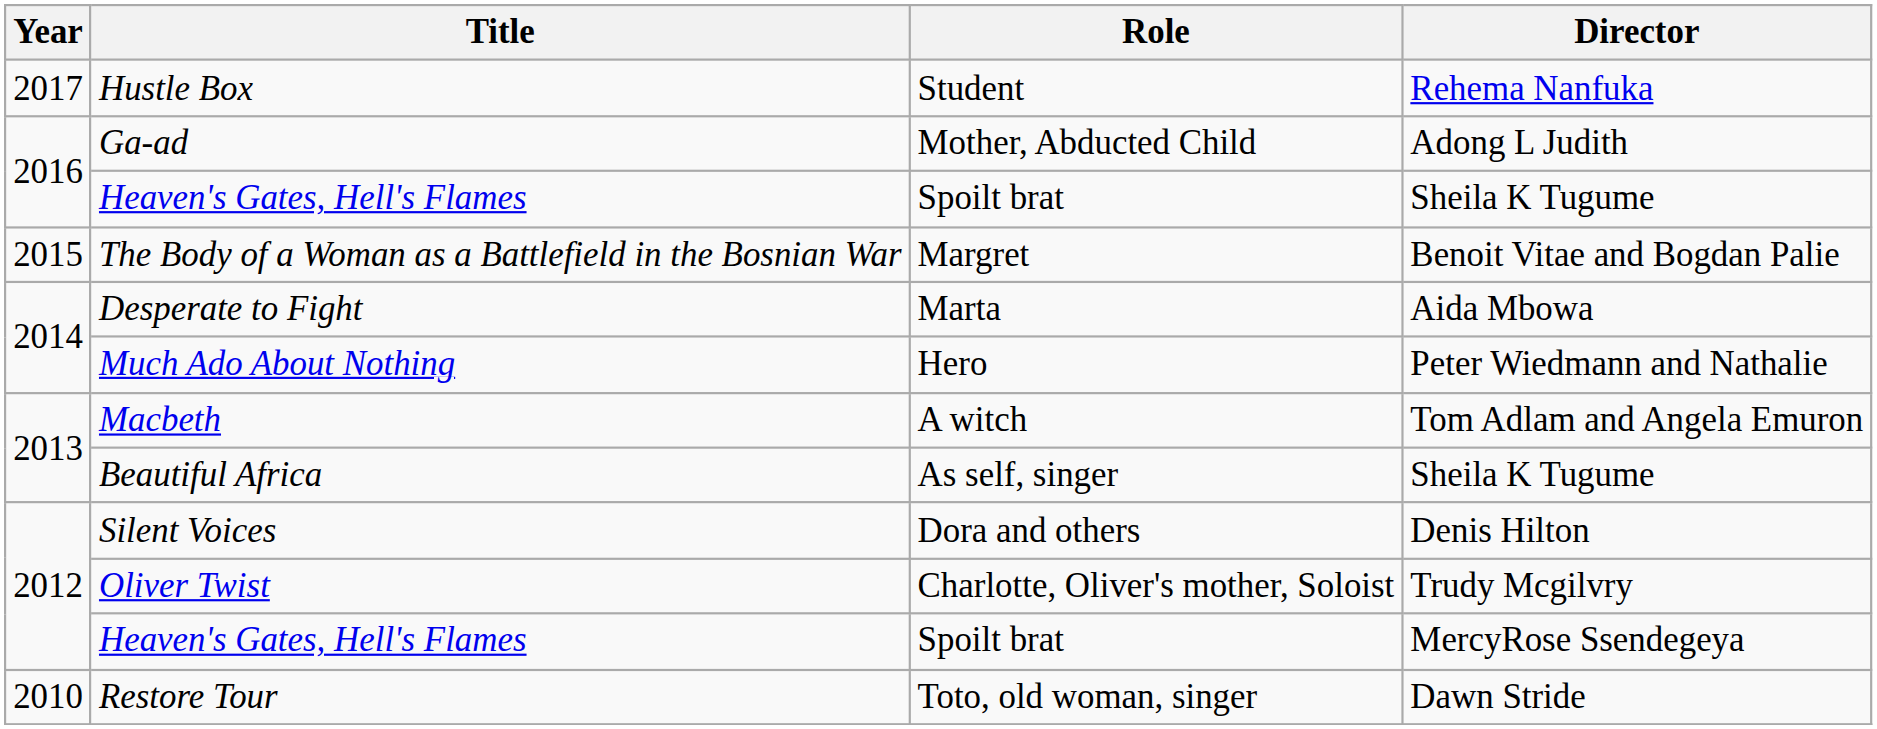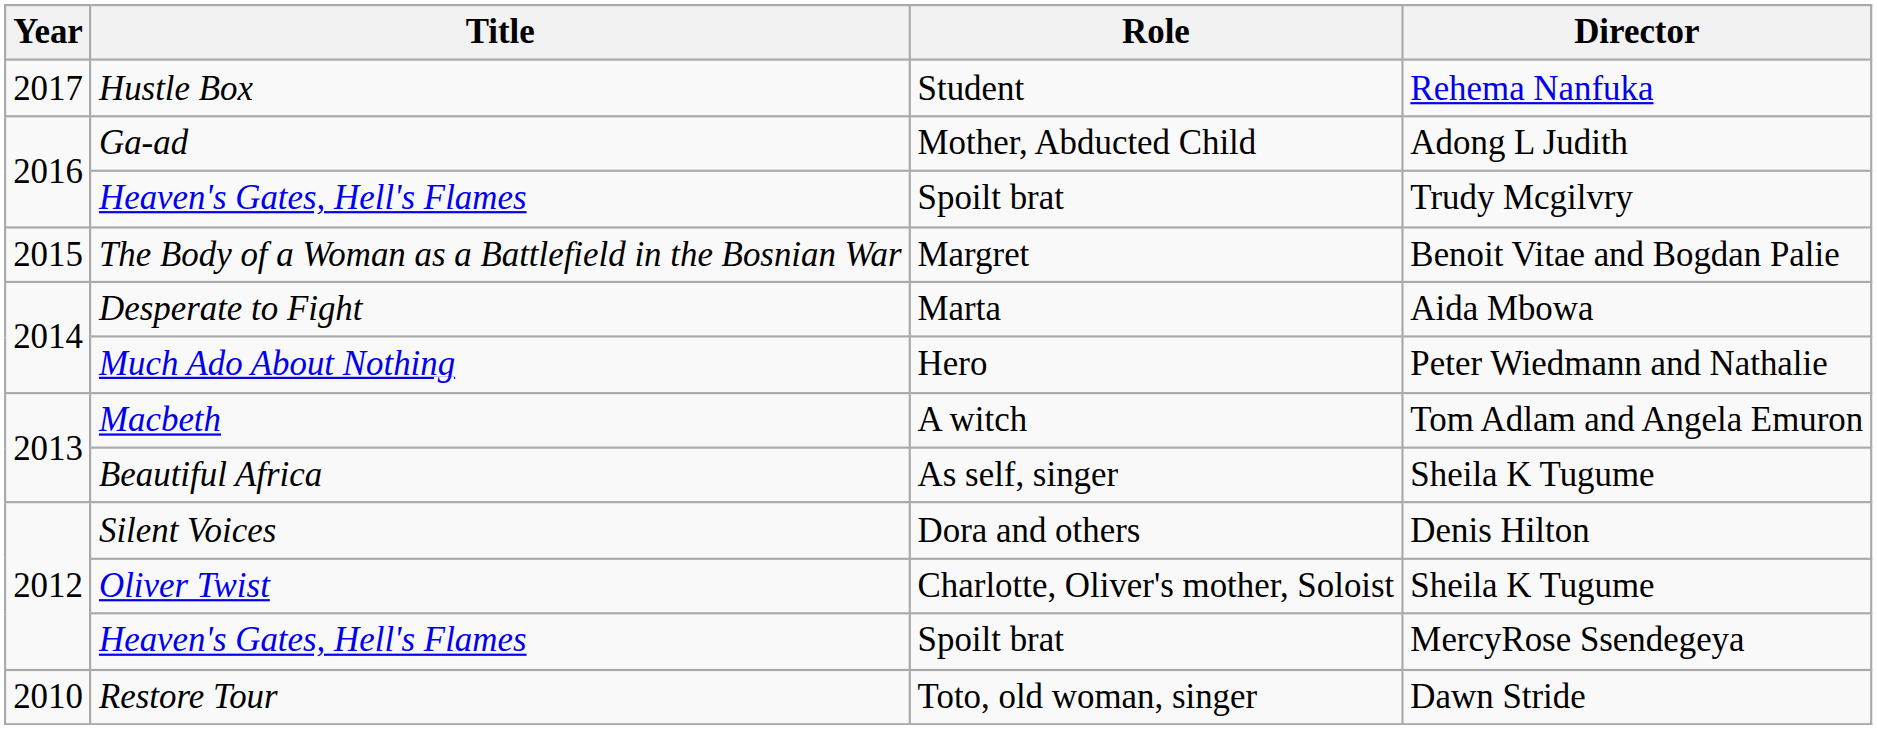2016 / Heaven's Gates, Hell's Flames | Director: Sheila K Tugume -> Trudy Mcgilvry
Oliver Twist | Director: Trudy Mcgilvry -> Sheila K Tugume
